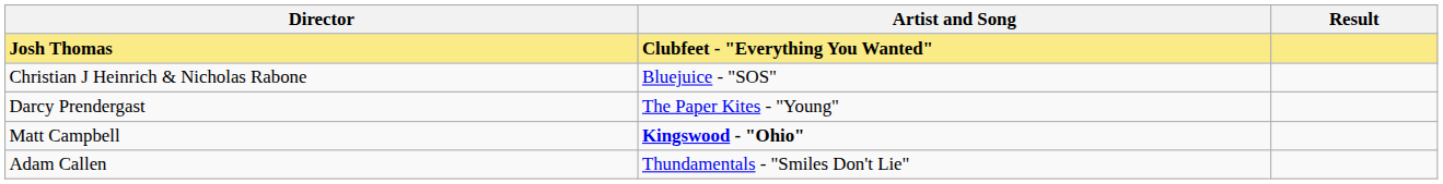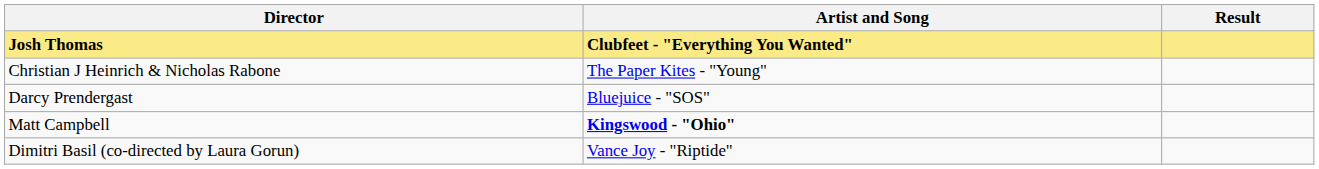Christian J Heinrich & Nicholas Rabone | Artist and Song: Bluejuice - "SOS" -> The Paper Kites - "Young"
Darcy Prendergast | Artist and Song: The Paper Kites - "Young" -> Bluejuice - "SOS"
- row: Adam Callen | Thundamentals - "Smiles Don't Lie"
+ row: Dimitri Basil (co-directed by Laura Gorun) | Vance Joy - "Riptide"
